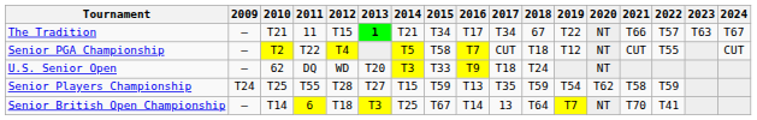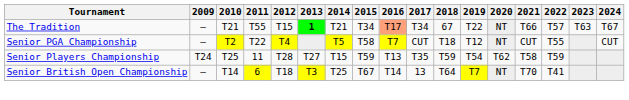The Tradition | 2011: 11 -> T55
The Tradition | 2016: no background -> lightsalmon background
- row: U.S. Senior Open | – | 62 | DQ | WD | T20 | T3 | T33 | T9 | T18 | T24 | NT
Senior Players Championship | 2011: T55 -> 11
